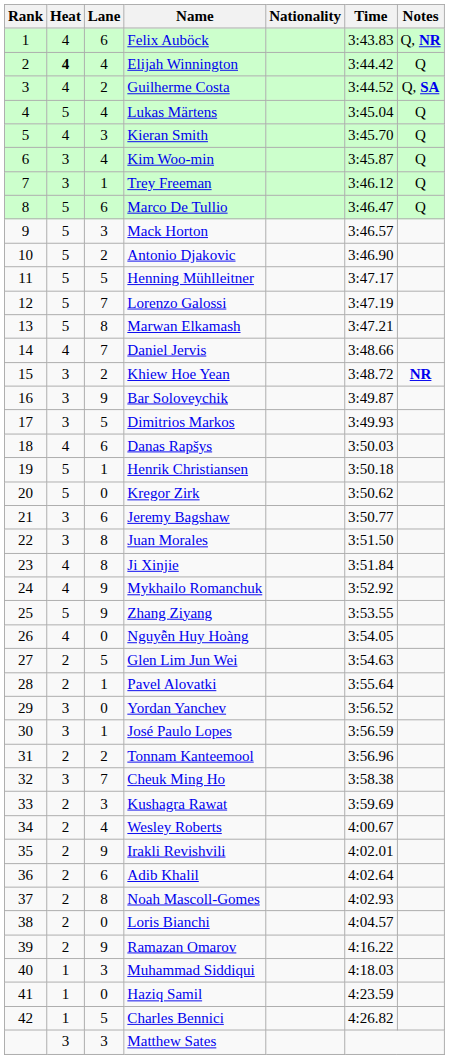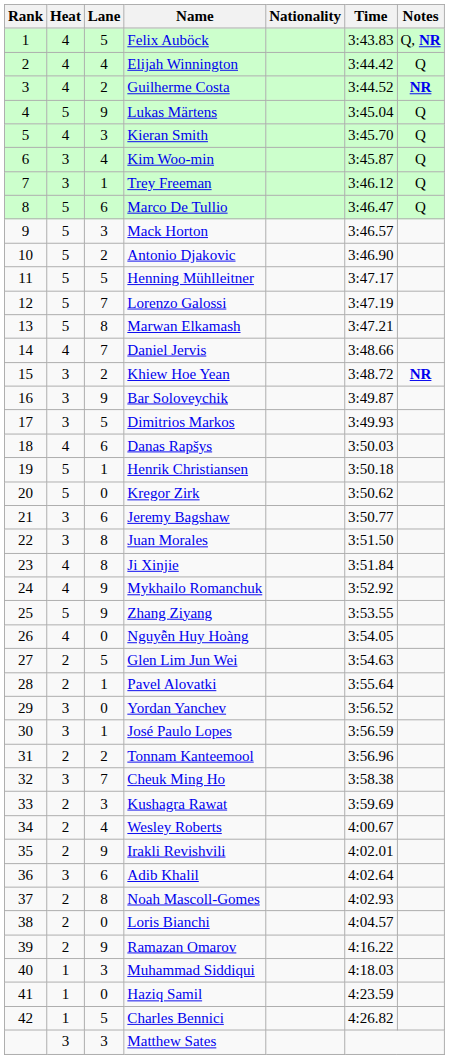Felix Auböck | Lane: 6 -> 5
Elijah Winnington | Heat: bold -> normal
Guilherme Costa | Notes: Q, SA -> NR
Lukas Märtens | Lane: 4 -> 9
Adib Khalil | Heat: 2 -> 3
